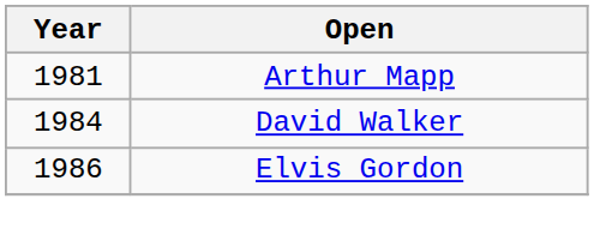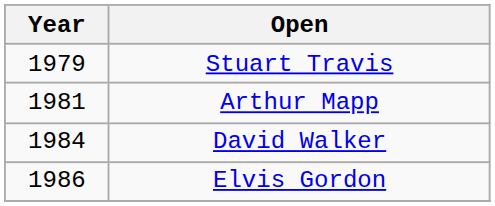+ row: 1979 | Stuart Travis
